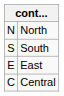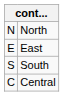rows swapped: South <-> East
